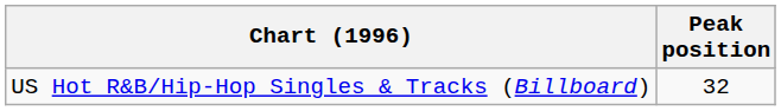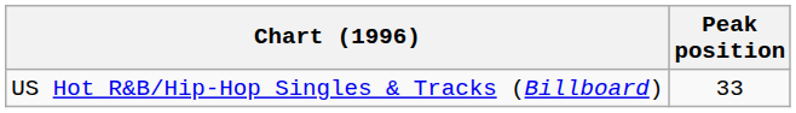US Hot R&B/Hip-Hop Singles & Tracks (Billboard) | Peak position: 32 -> 33
